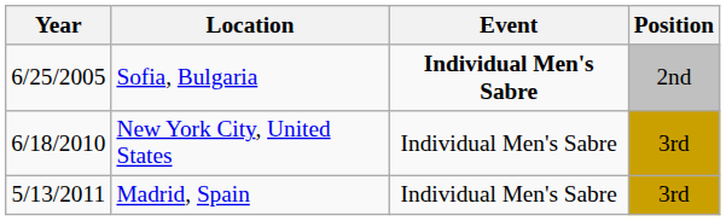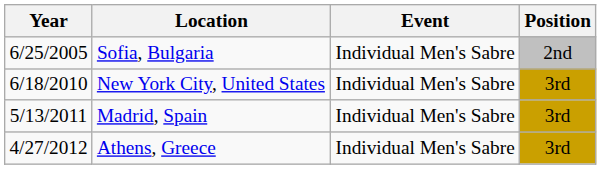Sofia, Bulgaria | Event: bold -> normal
+ row: 4/27/2012 | Athens, Greece | Individual Men's Sabre | 3rd
